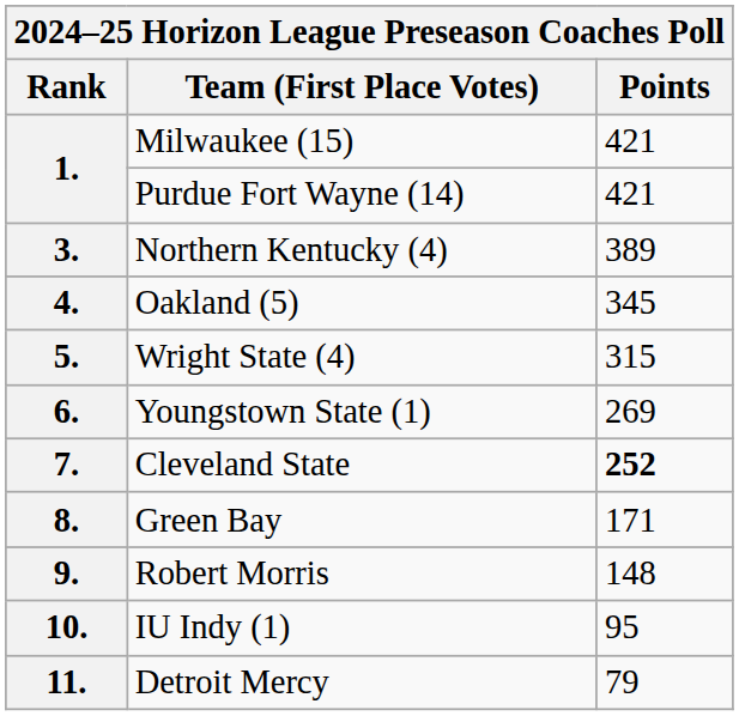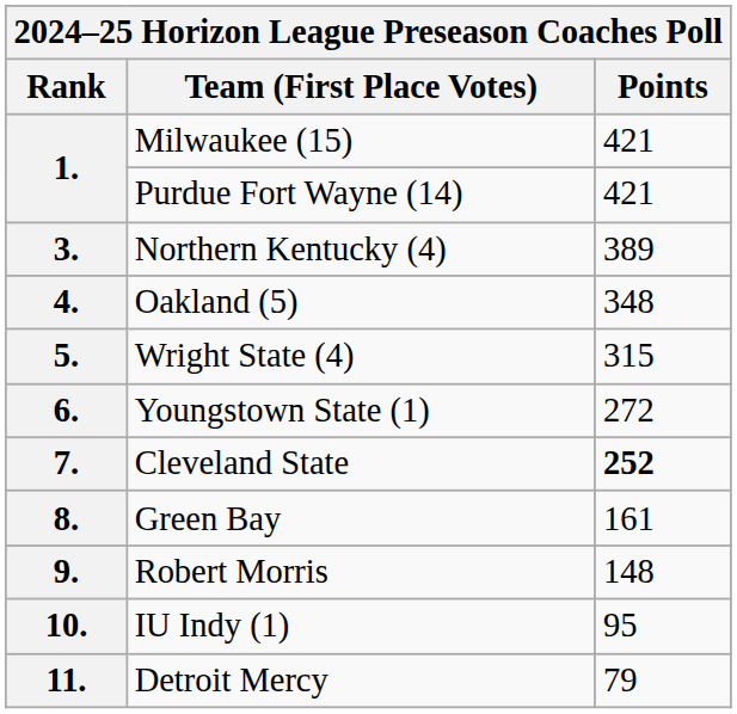4. | Points: 345 -> 348
6. | Points: 269 -> 272
8. | Points: 171 -> 161
